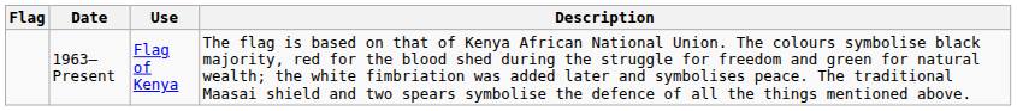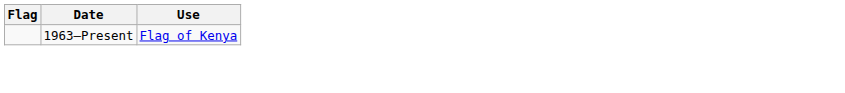- column: Description | The flag is based on that of Kenya African National Union. The colours symbolise black majority, red for the blood shed during the struggle for freedom and green for natural wealth; the white fimbriation was added later and symbolises peace. The traditional Maasai shield and two spears symbolise the defence of all the things mentioned above.
